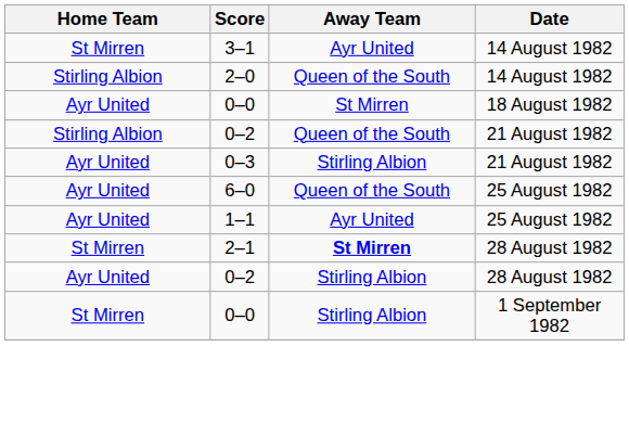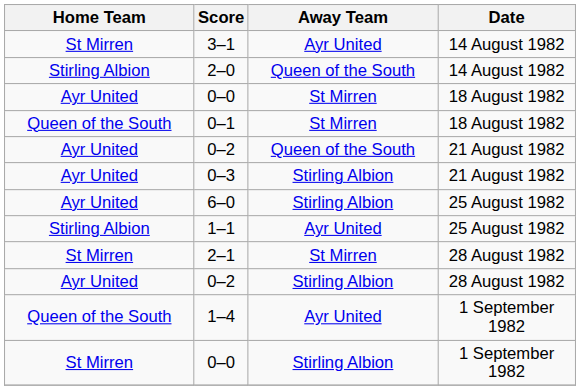+ row: Queen of the South | 0–1 | St Mirren | 18 August 1982
0–2 / 21 August 1982 | Home Team: Stirling Albion -> Ayr United
6–0 | Away Team: Queen of the South -> Stirling Albion
1–1 | Home Team: Ayr United -> Stirling Albion
2–1 | Away Team: bold -> normal
+ row: Queen of the South | 1–4 | Ayr United | 1 September 1982
